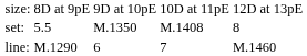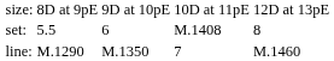set: | column 3: M.1350 -> 6
line: | column 3: 6 -> M.1350
